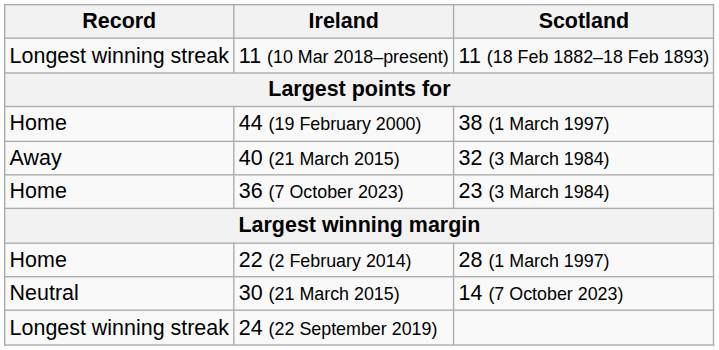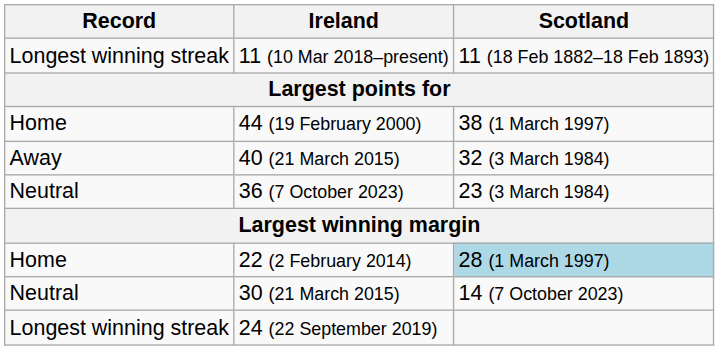36 (7 October 2023) | Record: Home -> Neutral
22 (2 February 2014) | Scotland: no background -> lightblue background
